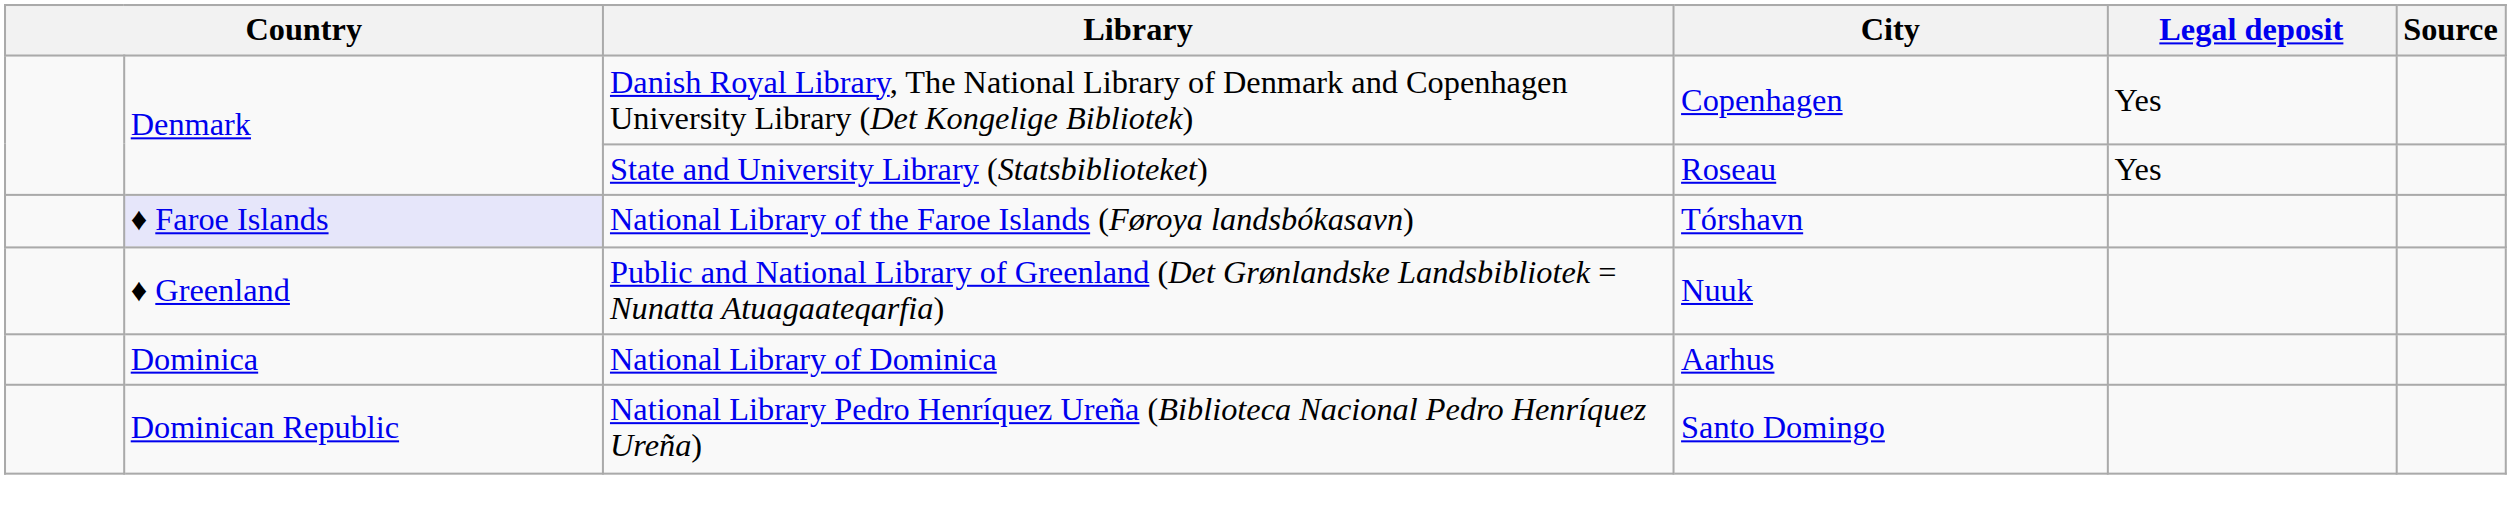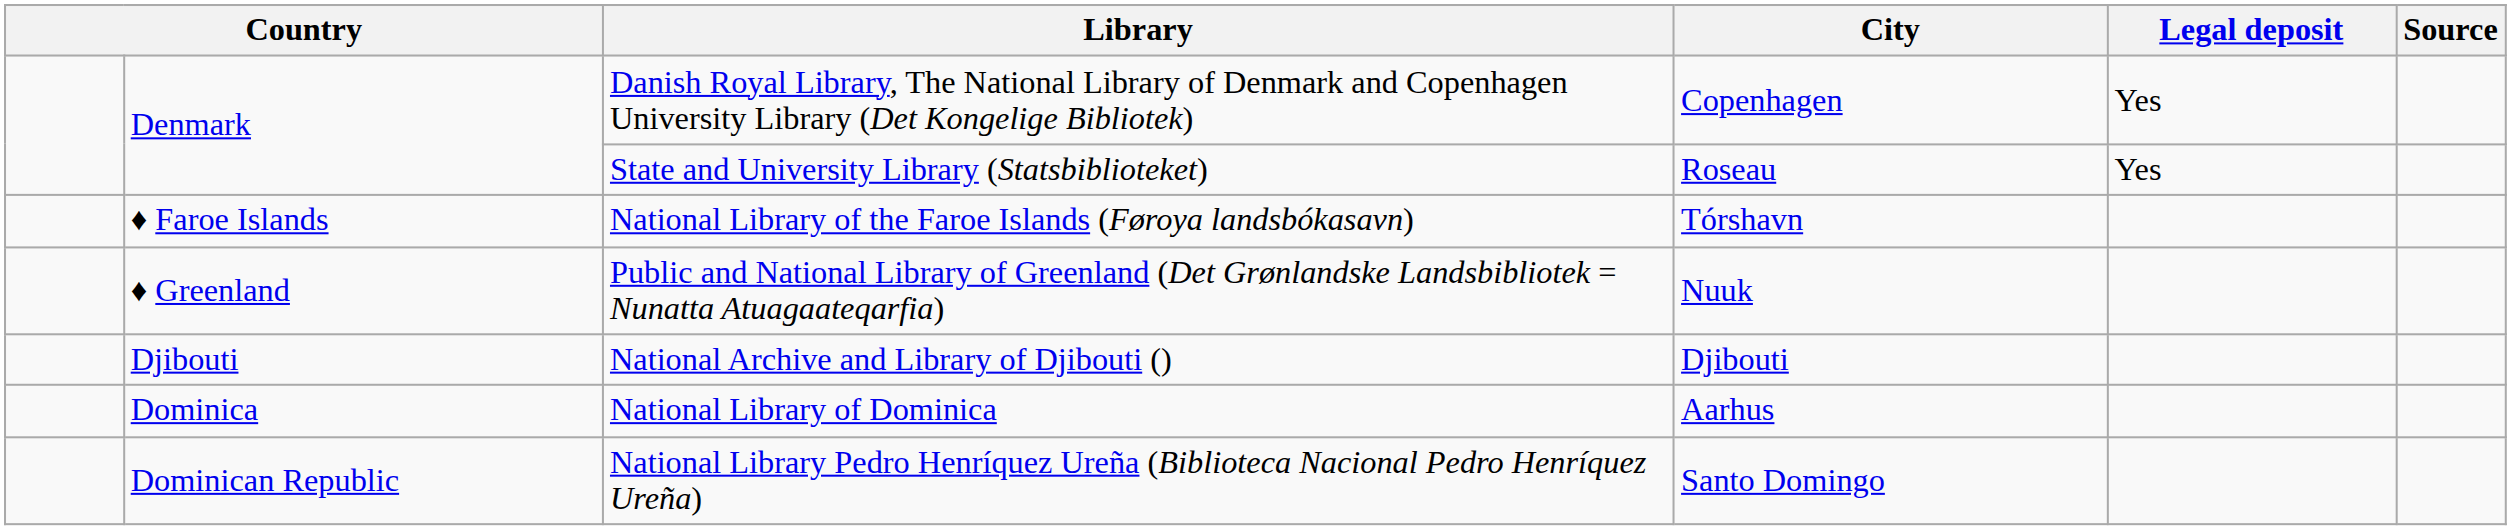National Library of the Faroe Islands (Føroya landsbókasavn) | column 2: lavender background -> no background
+ row: Djibouti | National Archive and Library of Djibouti () | Djibouti
